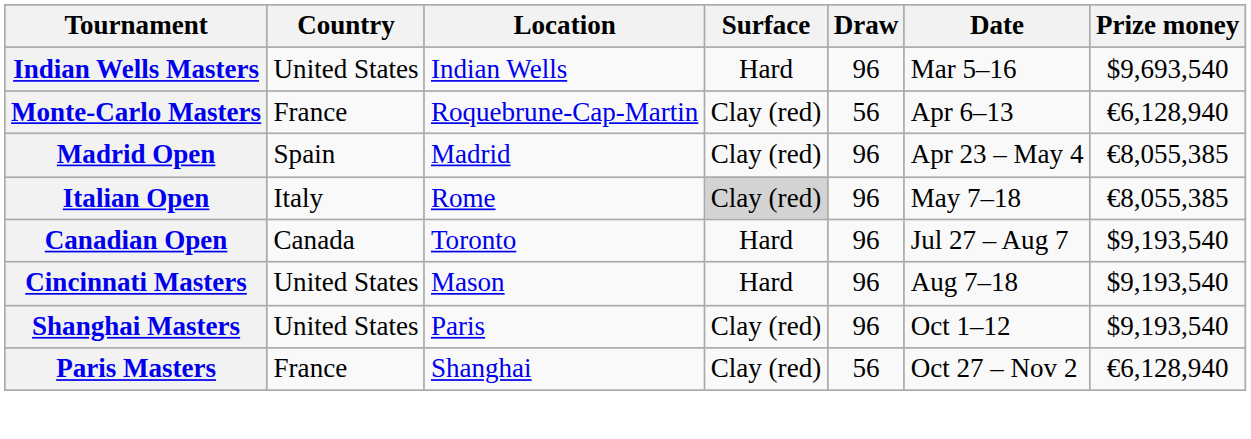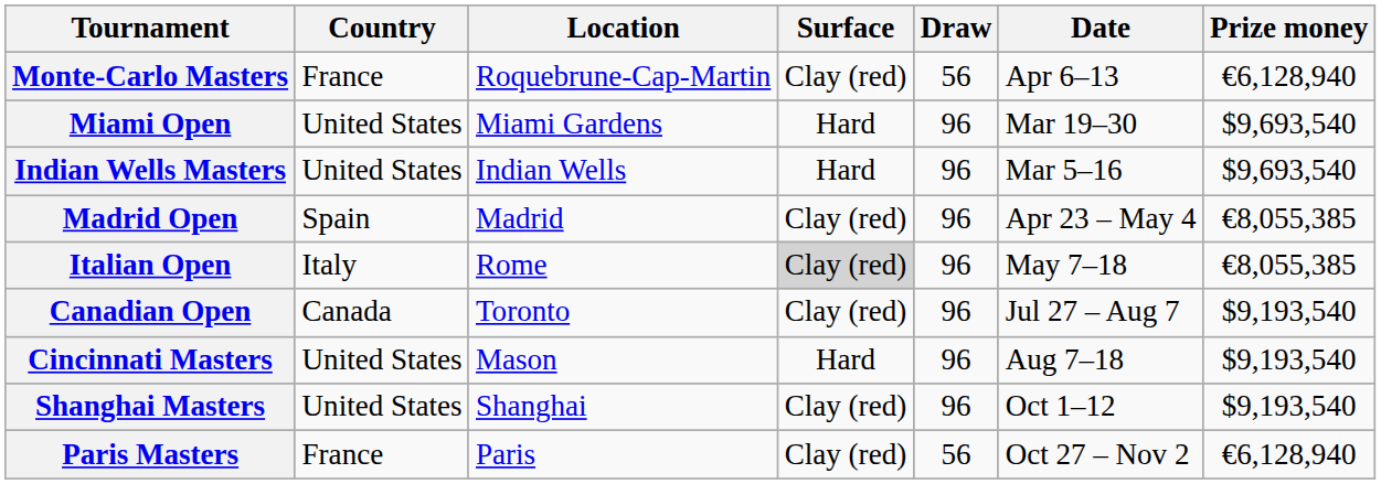rows swapped: Indian Wells Masters <-> Monte-Carlo Masters
+ row: Miami Open | United States | Miami Gardens | Hard | 96 | Mar 19–30 | $9,693,540
Canadian Open | Surface: Hard -> Clay (red)
Shanghai Masters | Location: Paris -> Shanghai
Paris Masters | Location: Shanghai -> Paris
